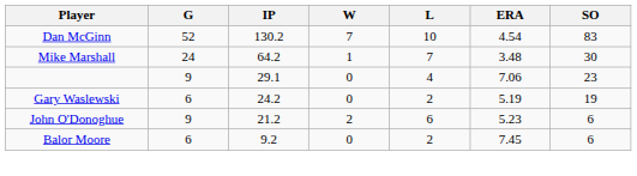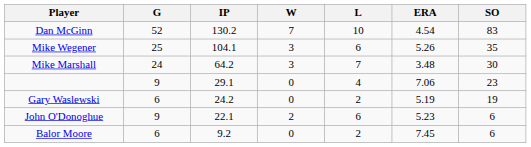+ row: Mike Wegener | 25 | 104.1 | 3 | 6 | 5.26 | 35
Mike Marshall | W: 1 -> 3
John O'Donoghue | IP: 21.2 -> 22.1
